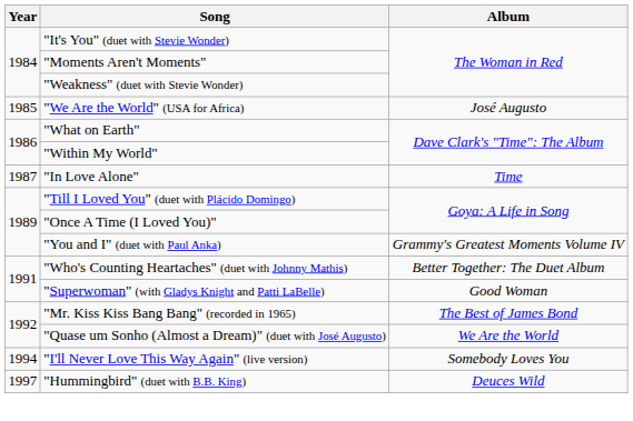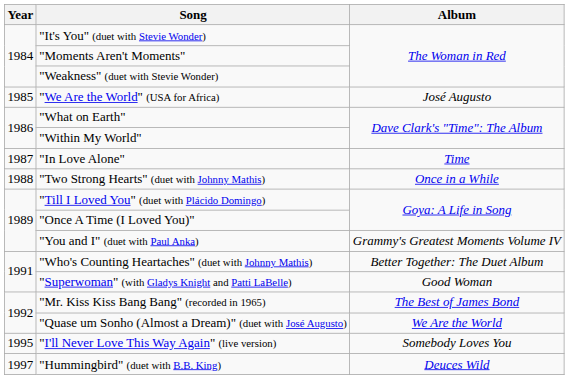+ row: 1988 | "Two Strong Hearts" (duet with Johnny Mathis) | Once in a While
"I'll Never Love This Way Again" (live version) | Year: 1994 -> 1995
